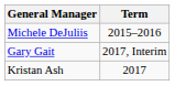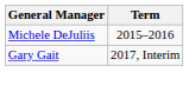- row: Kristan Ash | 2017
